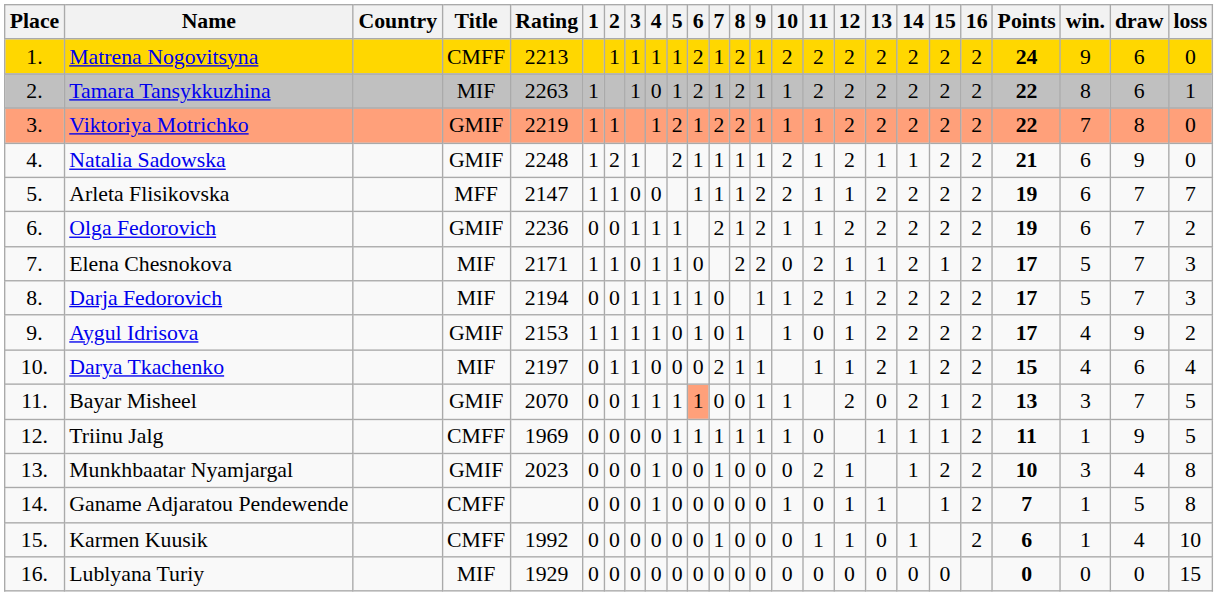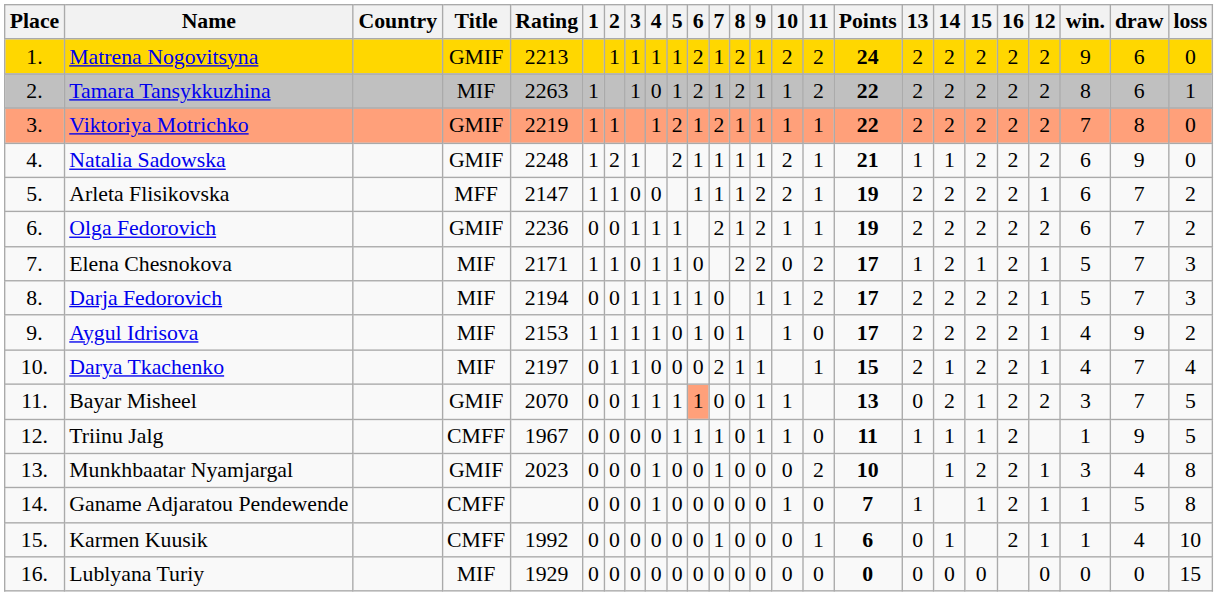columns swapped: 12 <-> Points
Matrena Nogovitsyna | Title: CMFF -> GMIF
Viktoriya Motrichko | 8: 2 -> 1
Arleta Flisikovska | loss: 7 -> 2
Aygul Idrisova | Title: GMIF -> MIF
Darya Tkachenko | draw: 6 -> 7
Triinu Jalg | Rating: 1969 -> 1967
Triinu Jalg | 8: 1 -> 0
